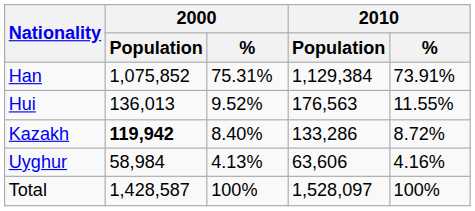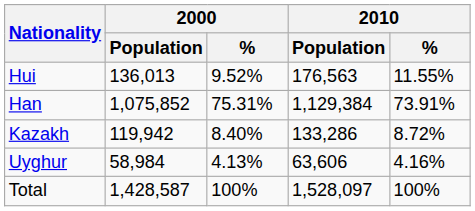rows swapped: Han <-> Hui
Kazakh | 2000 / Population: bold -> normal
